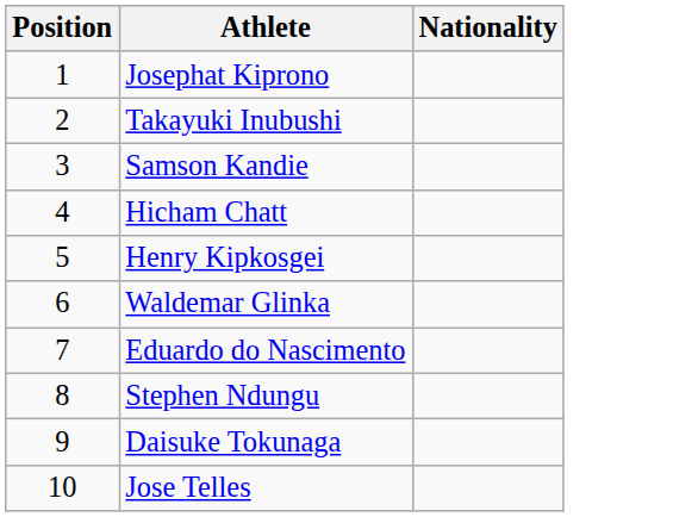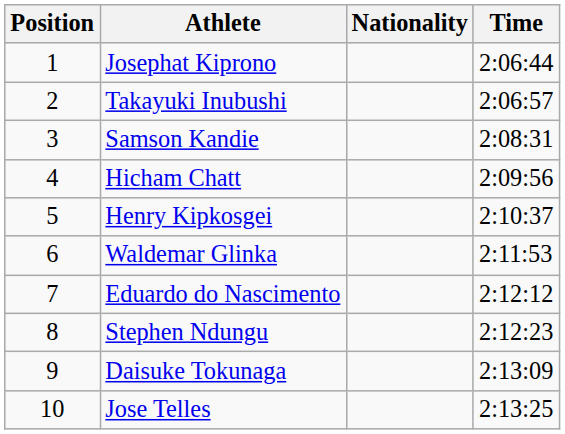+ column: Time | 2:06:44 | 2:06:57 | 2:08:31 | 2:09:56 | 2:10:37 | 2:11:53 | 2:12:12 | 2:12:23 | 2:13:09 | 2:13:25
